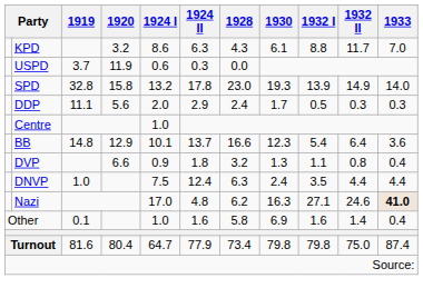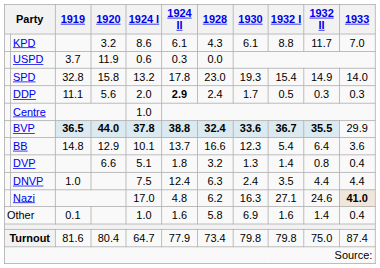KPD | 1924 II: 6.3 -> 6.1
SPD | 1932 I: 13.9 -> 15.4
DDP | 1924 II: normal -> bold
+ row: BVP | 36.5 | 44.0 | 37.8 | 38.8 | 32.4 | 33.6 | 36.7 | 35.5 | 29.9
DVP | 1924 I: 0.9 -> 5.1
DVP | 1932 I: 1.1 -> 1.4
